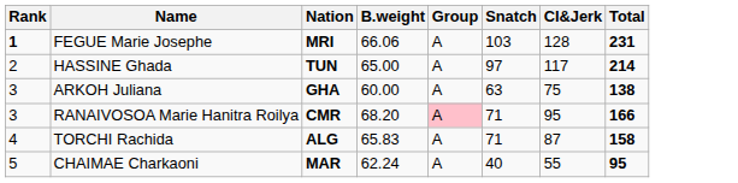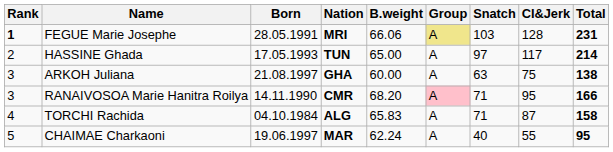+ column: Born | 28.05.1991 | 17.05.1993 | 21.08.1997 | 14.11.1990 | 04.10.1984 | 19.06.1997
FEGUE Marie Josephe | Group: no background -> khaki background
